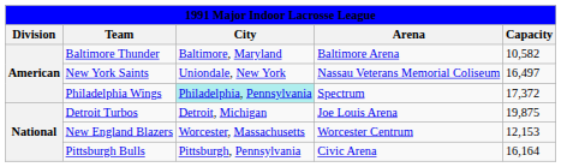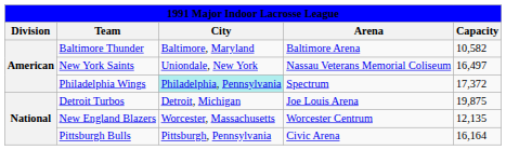New England Blazers | Capacity: 12,153 -> 12,135
